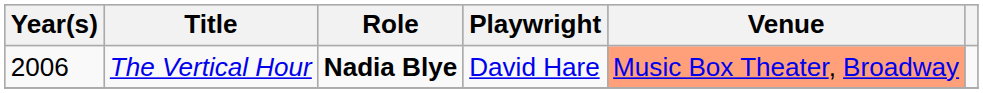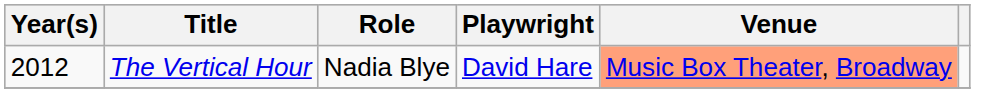The Vertical Hour | Year(s): 2006 -> 2012
The Vertical Hour | Role: bold -> normal
